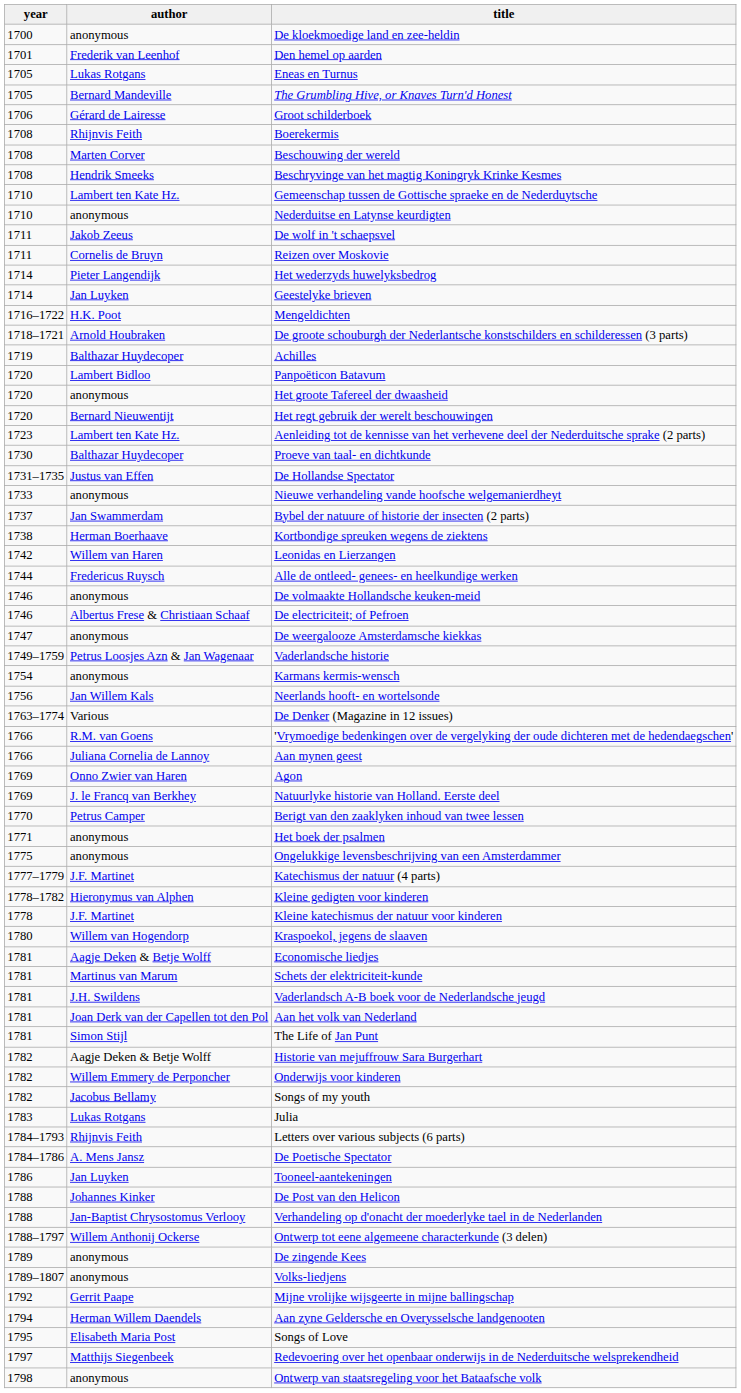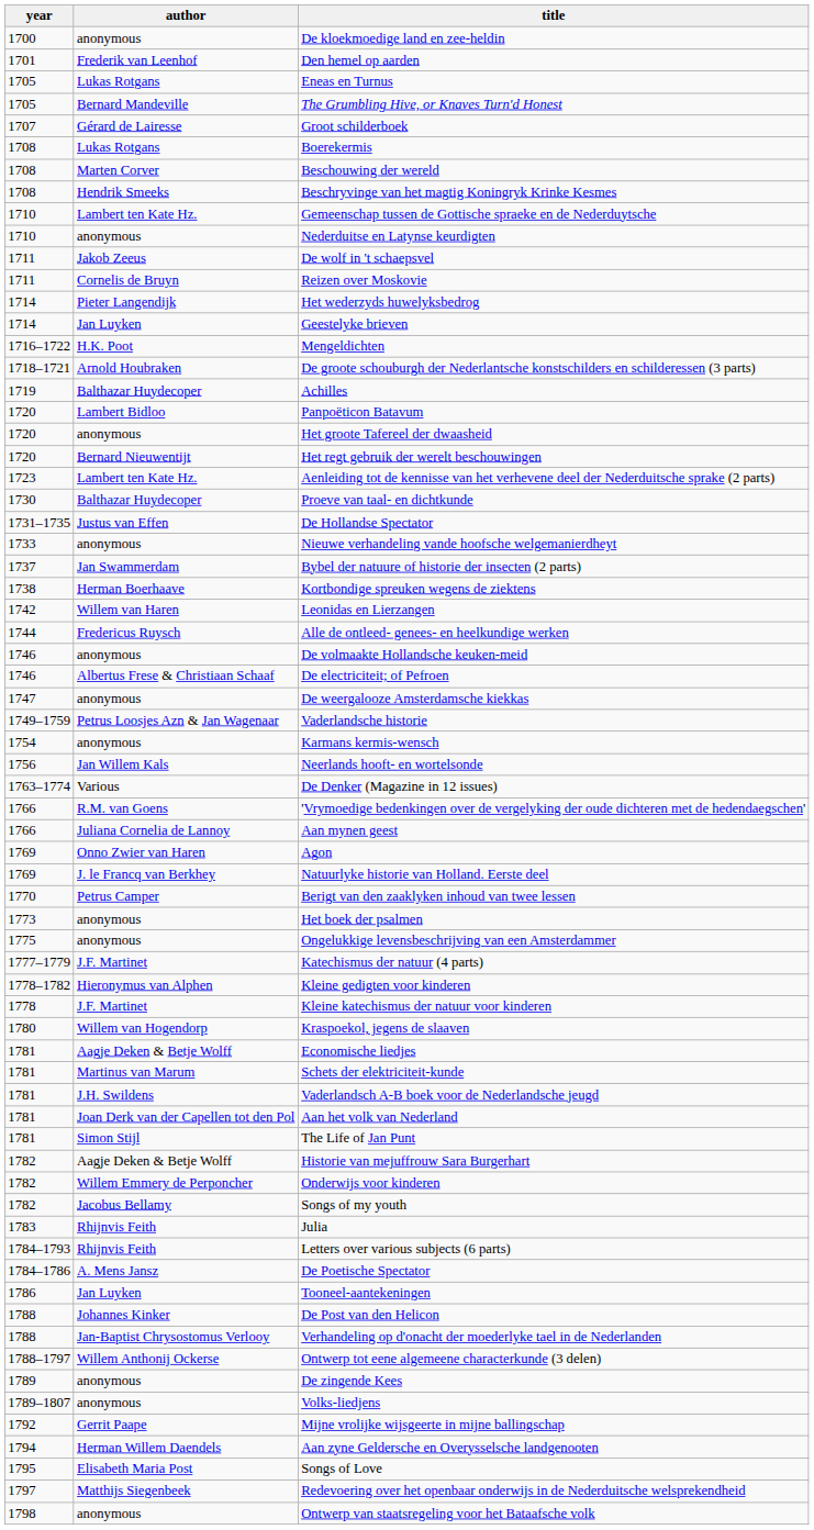Groot schilderboek | year: 1706 -> 1707
Boerekermis | author: Rhijnvis Feith -> Lukas Rotgans
Het boek der psalmen | year: 1771 -> 1773
Julia | author: Lukas Rotgans -> Rhijnvis Feith
